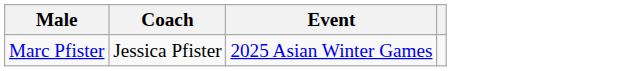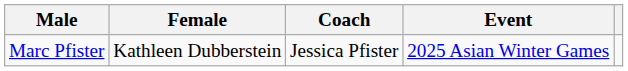+ column: Female | Kathleen Dubberstein
